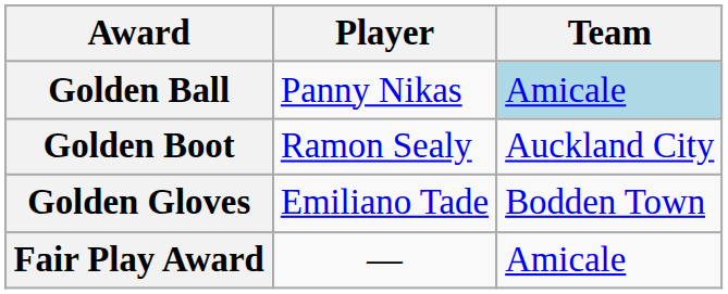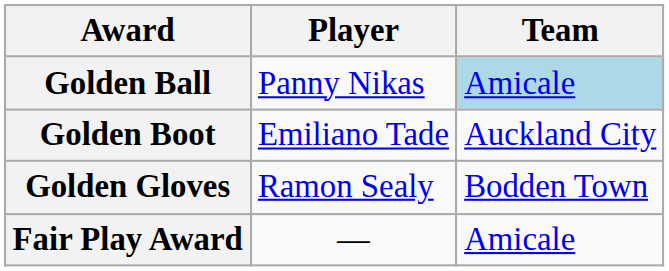Golden Boot | Player: Ramon Sealy -> Emiliano Tade
Golden Gloves | Player: Emiliano Tade -> Ramon Sealy
